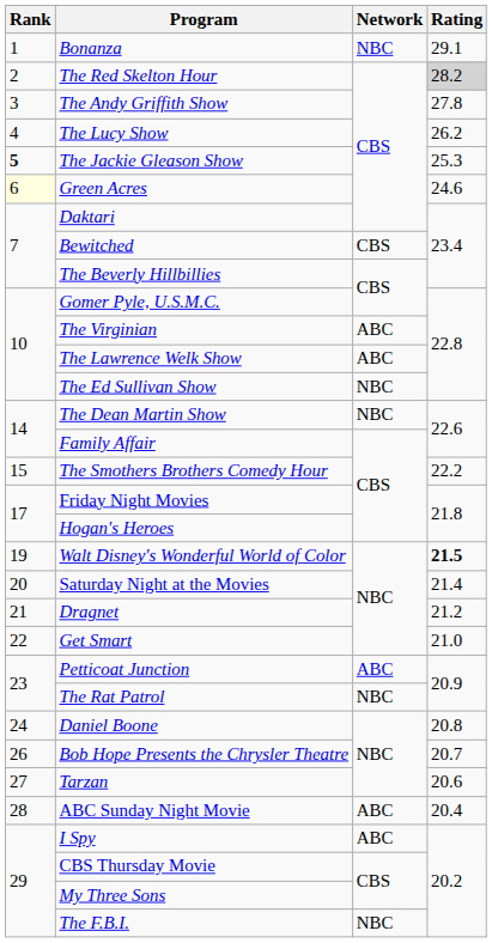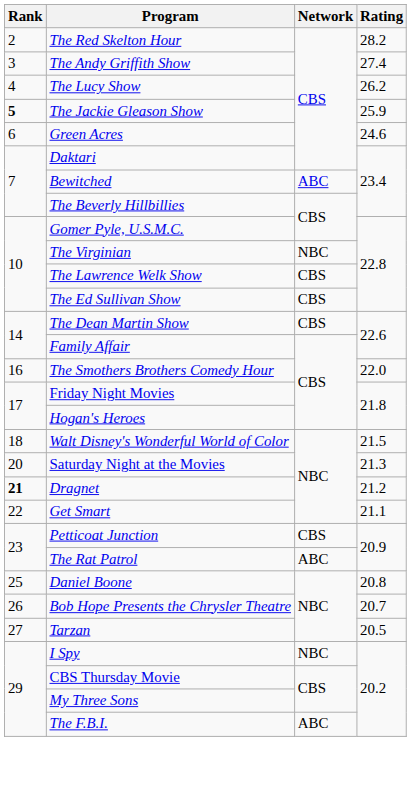- row: 1 | Bonanza | NBC | 29.1
The Red Skelton Hour | Rating: lightgrey background -> no background
The Andy Griffith Show | Rating: 27.8 -> 27.4
The Jackie Gleason Show | Rating: 25.3 -> 25.9
Green Acres | Rank: lightyellow background -> no background
Bewitched | Network: CBS -> ABC
The Virginian | Network: ABC -> NBC
The Lawrence Welk Show | Network: ABC -> CBS
The Ed Sullivan Show | Network: NBC -> CBS
The Dean Martin Show | Network: NBC -> CBS
The Smothers Brothers Comedy Hour | Rank: 15 -> 16
The Smothers Brothers Comedy Hour | Rating: 22.2 -> 22.0
Walt Disney's Wonderful World of Color | Rank: 19 -> 18
Walt Disney's Wonderful World of Color | Rating: bold -> normal
Saturday Night at the Movies | Rating: 21.4 -> 21.3
Dragnet | Rank: normal -> bold
Get Smart | Rating: 21.0 -> 21.1
Petticoat Junction | Network: ABC -> CBS
The Rat Patrol | Network: NBC -> ABC
Daniel Boone | Rank: 24 -> 25
Tarzan | Rating: 20.6 -> 20.5
- row: 28 | ABC Sunday Night Movie | ABC | 20.4
I Spy | Network: ABC -> NBC
The F.B.I. | Network: NBC -> ABC
